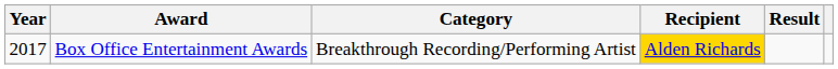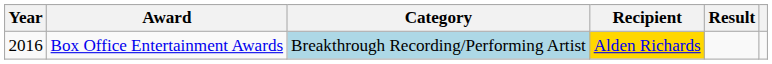Box Office Entertainment Awards | Year: 2017 -> 2016
Box Office Entertainment Awards | Category: no background -> lightblue background
